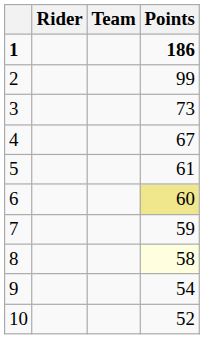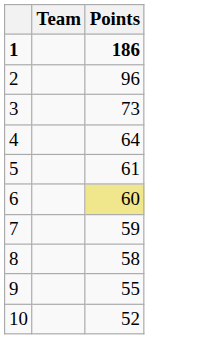- column: Rider
2 | Points: 99 -> 96
4 | Points: 67 -> 64
8 | Points: lightyellow background -> no background
9 | Points: 54 -> 55
